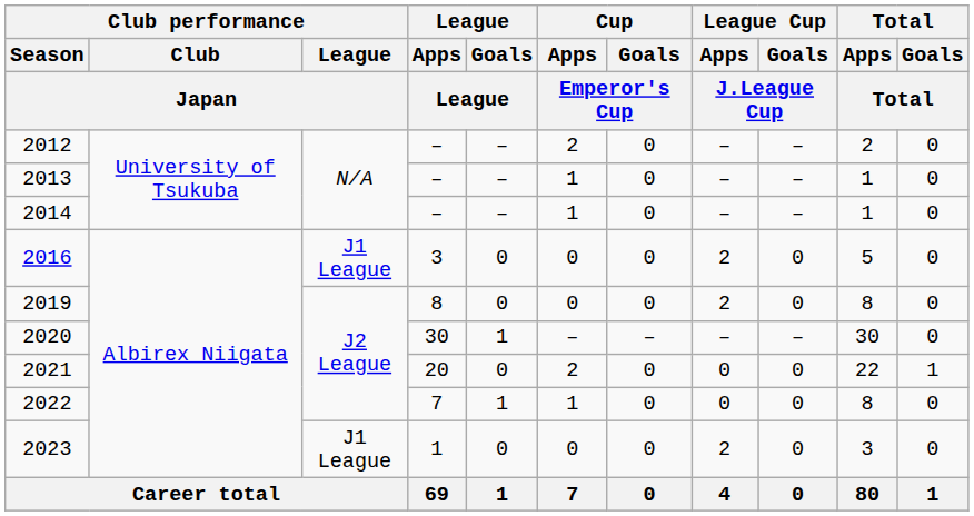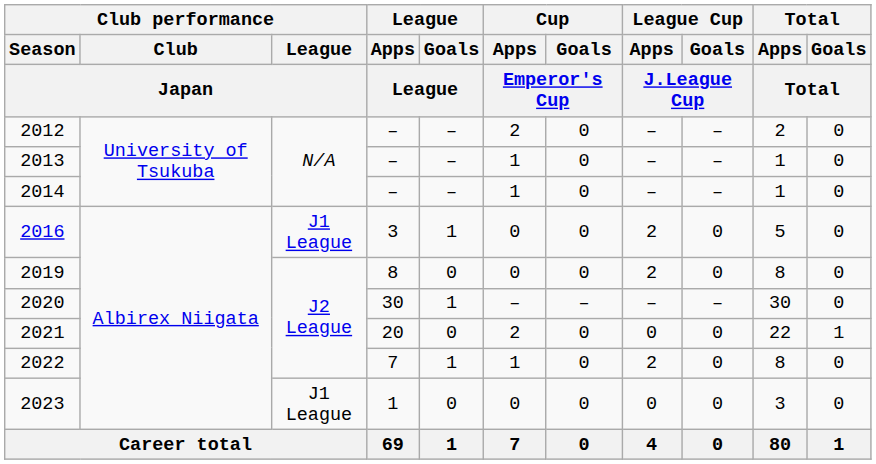2016 | League / Goals / League: 0 -> 1
2022 | League Cup / Apps / J.League Cup: 0 -> 2
2023 | League Cup / Apps / J.League Cup: 2 -> 0
